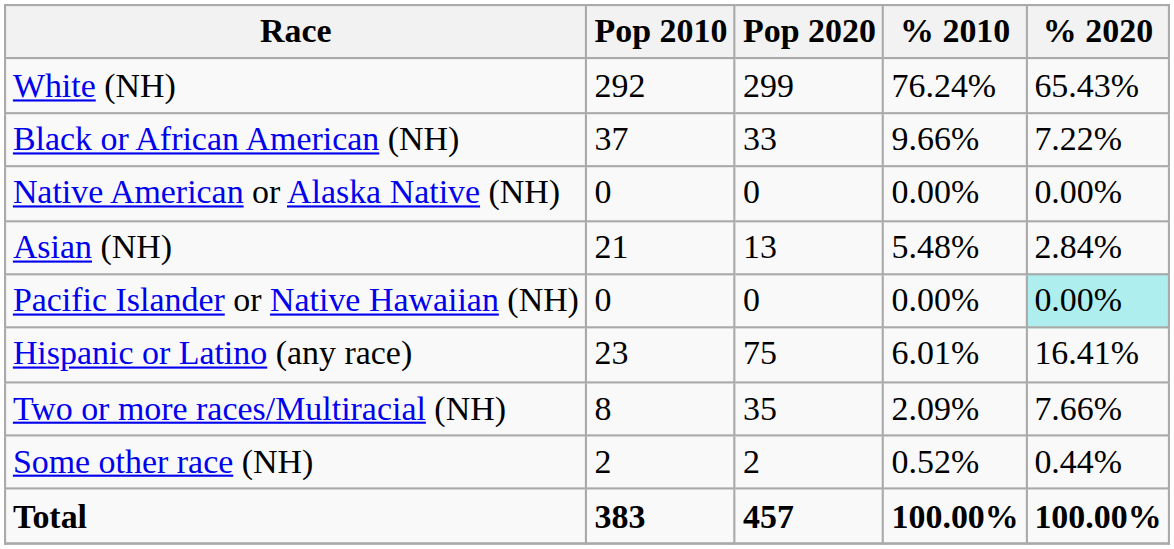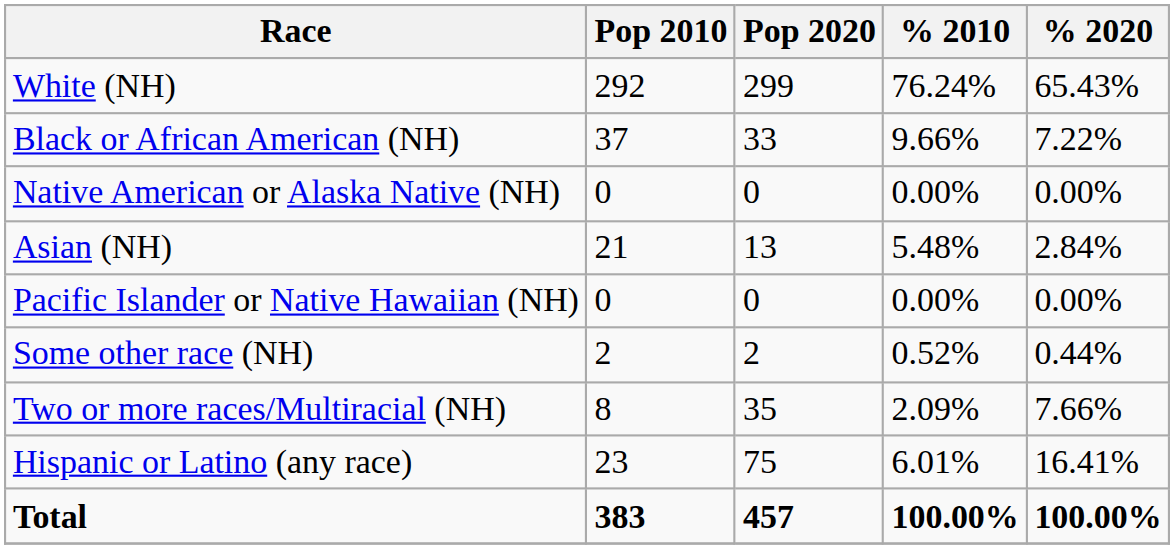Pacific Islander or Native Hawaiian (NH) | % 2020: paleturquoise background -> no background
rows swapped: Some other race (NH) <-> Hispanic or Latino (any race)
